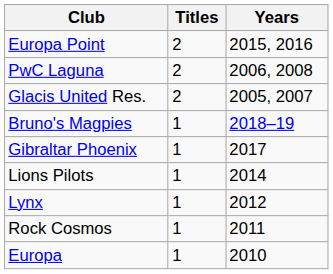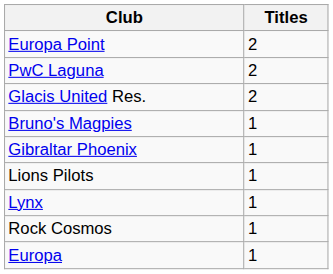- column: Years | 2015, 2016 | 2006, 2008 | 2005, 2007 | 2018–19 | 2017 | 2014 | 2012 | 2011 | 2010
